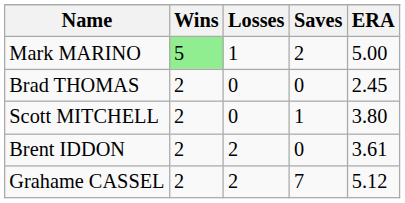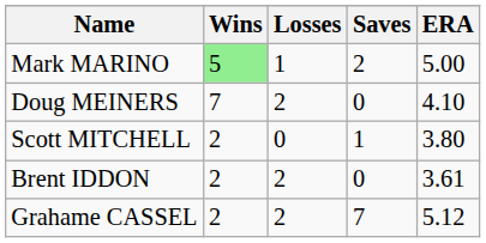+ row: Doug MEINERS | 7 | 2 | 0 | 4.10
- row: Brad THOMAS | 2 | 0 | 0 | 2.45
